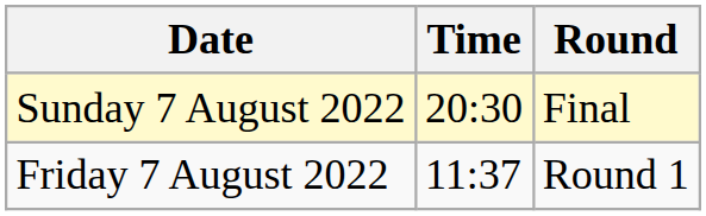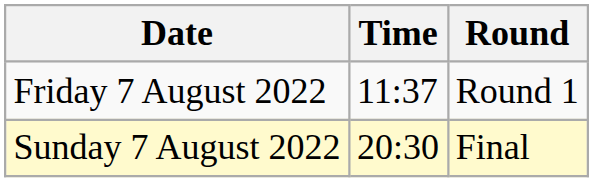rows swapped: Friday 7 August 2022 <-> Sunday 7 August 2022
